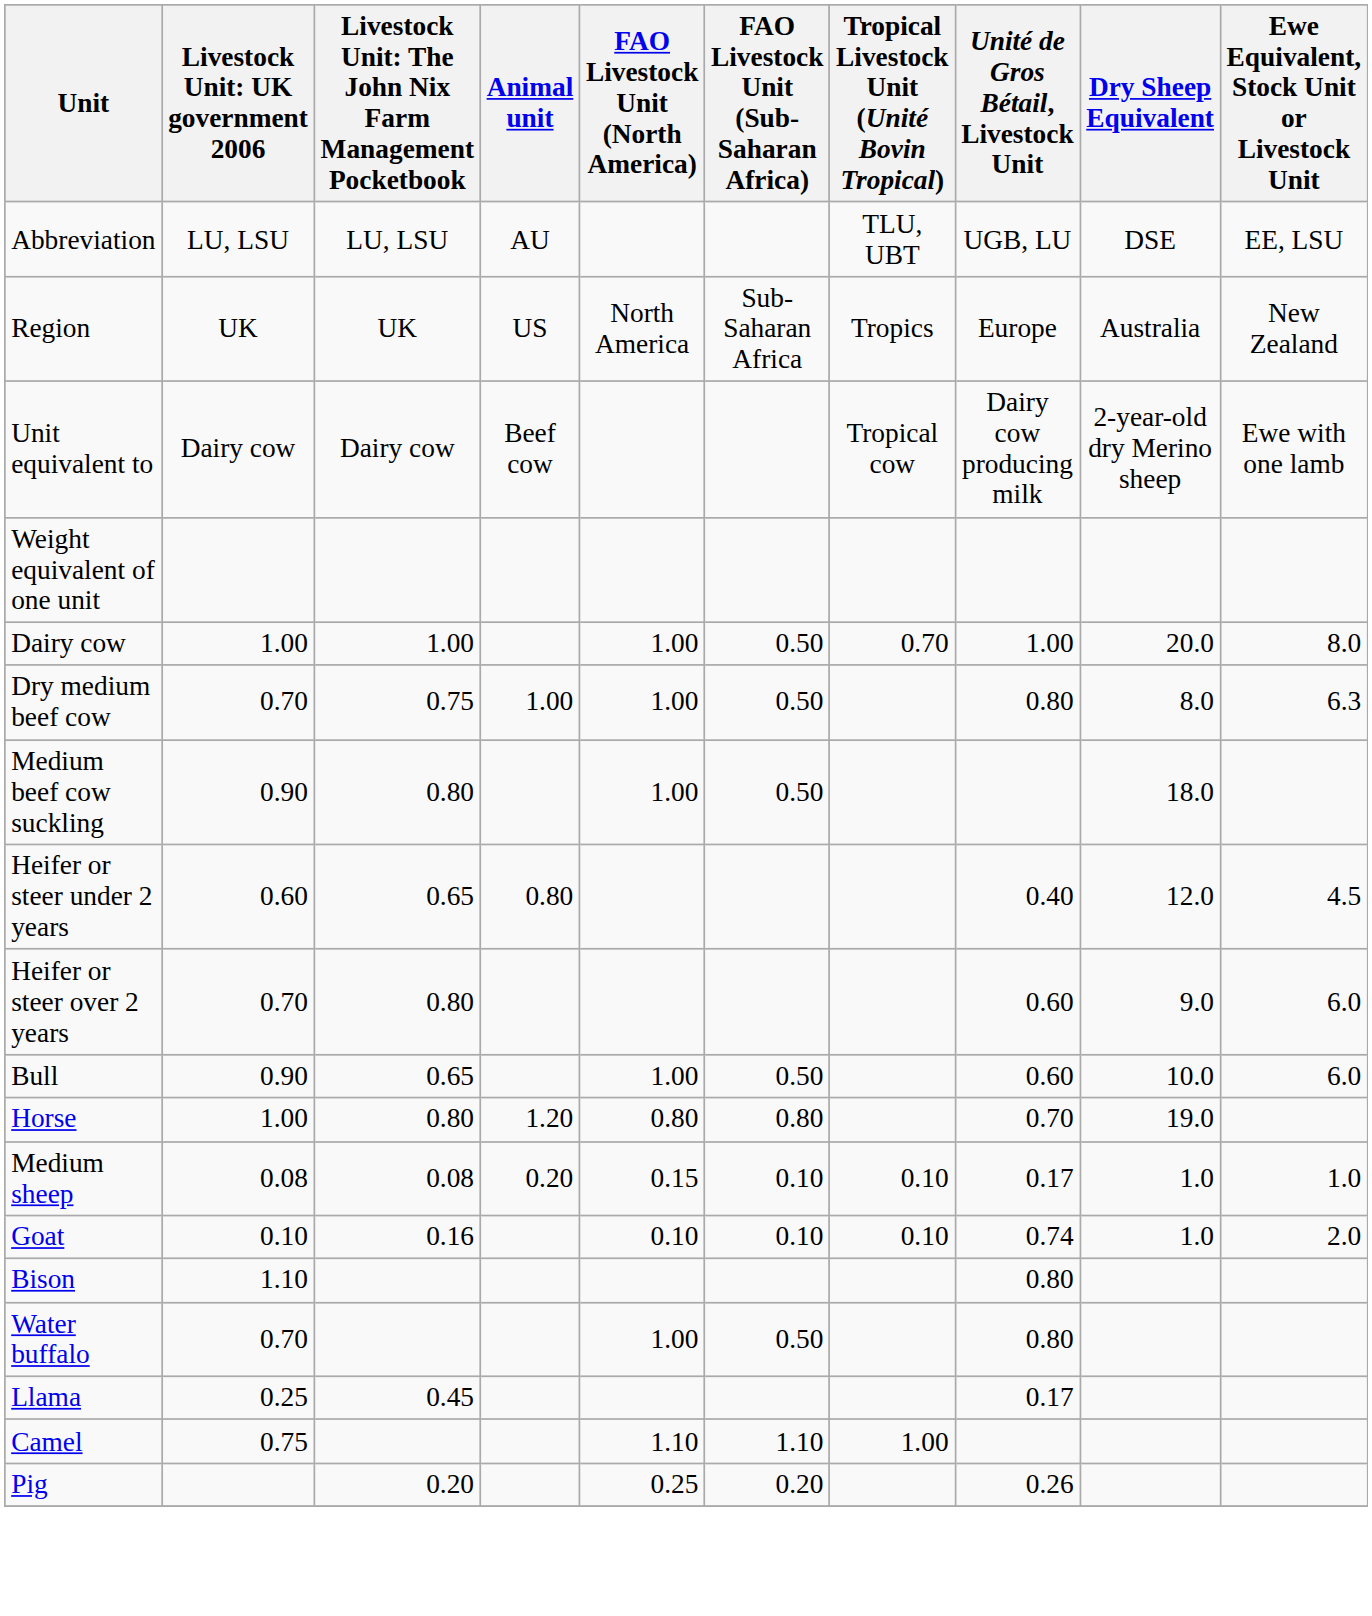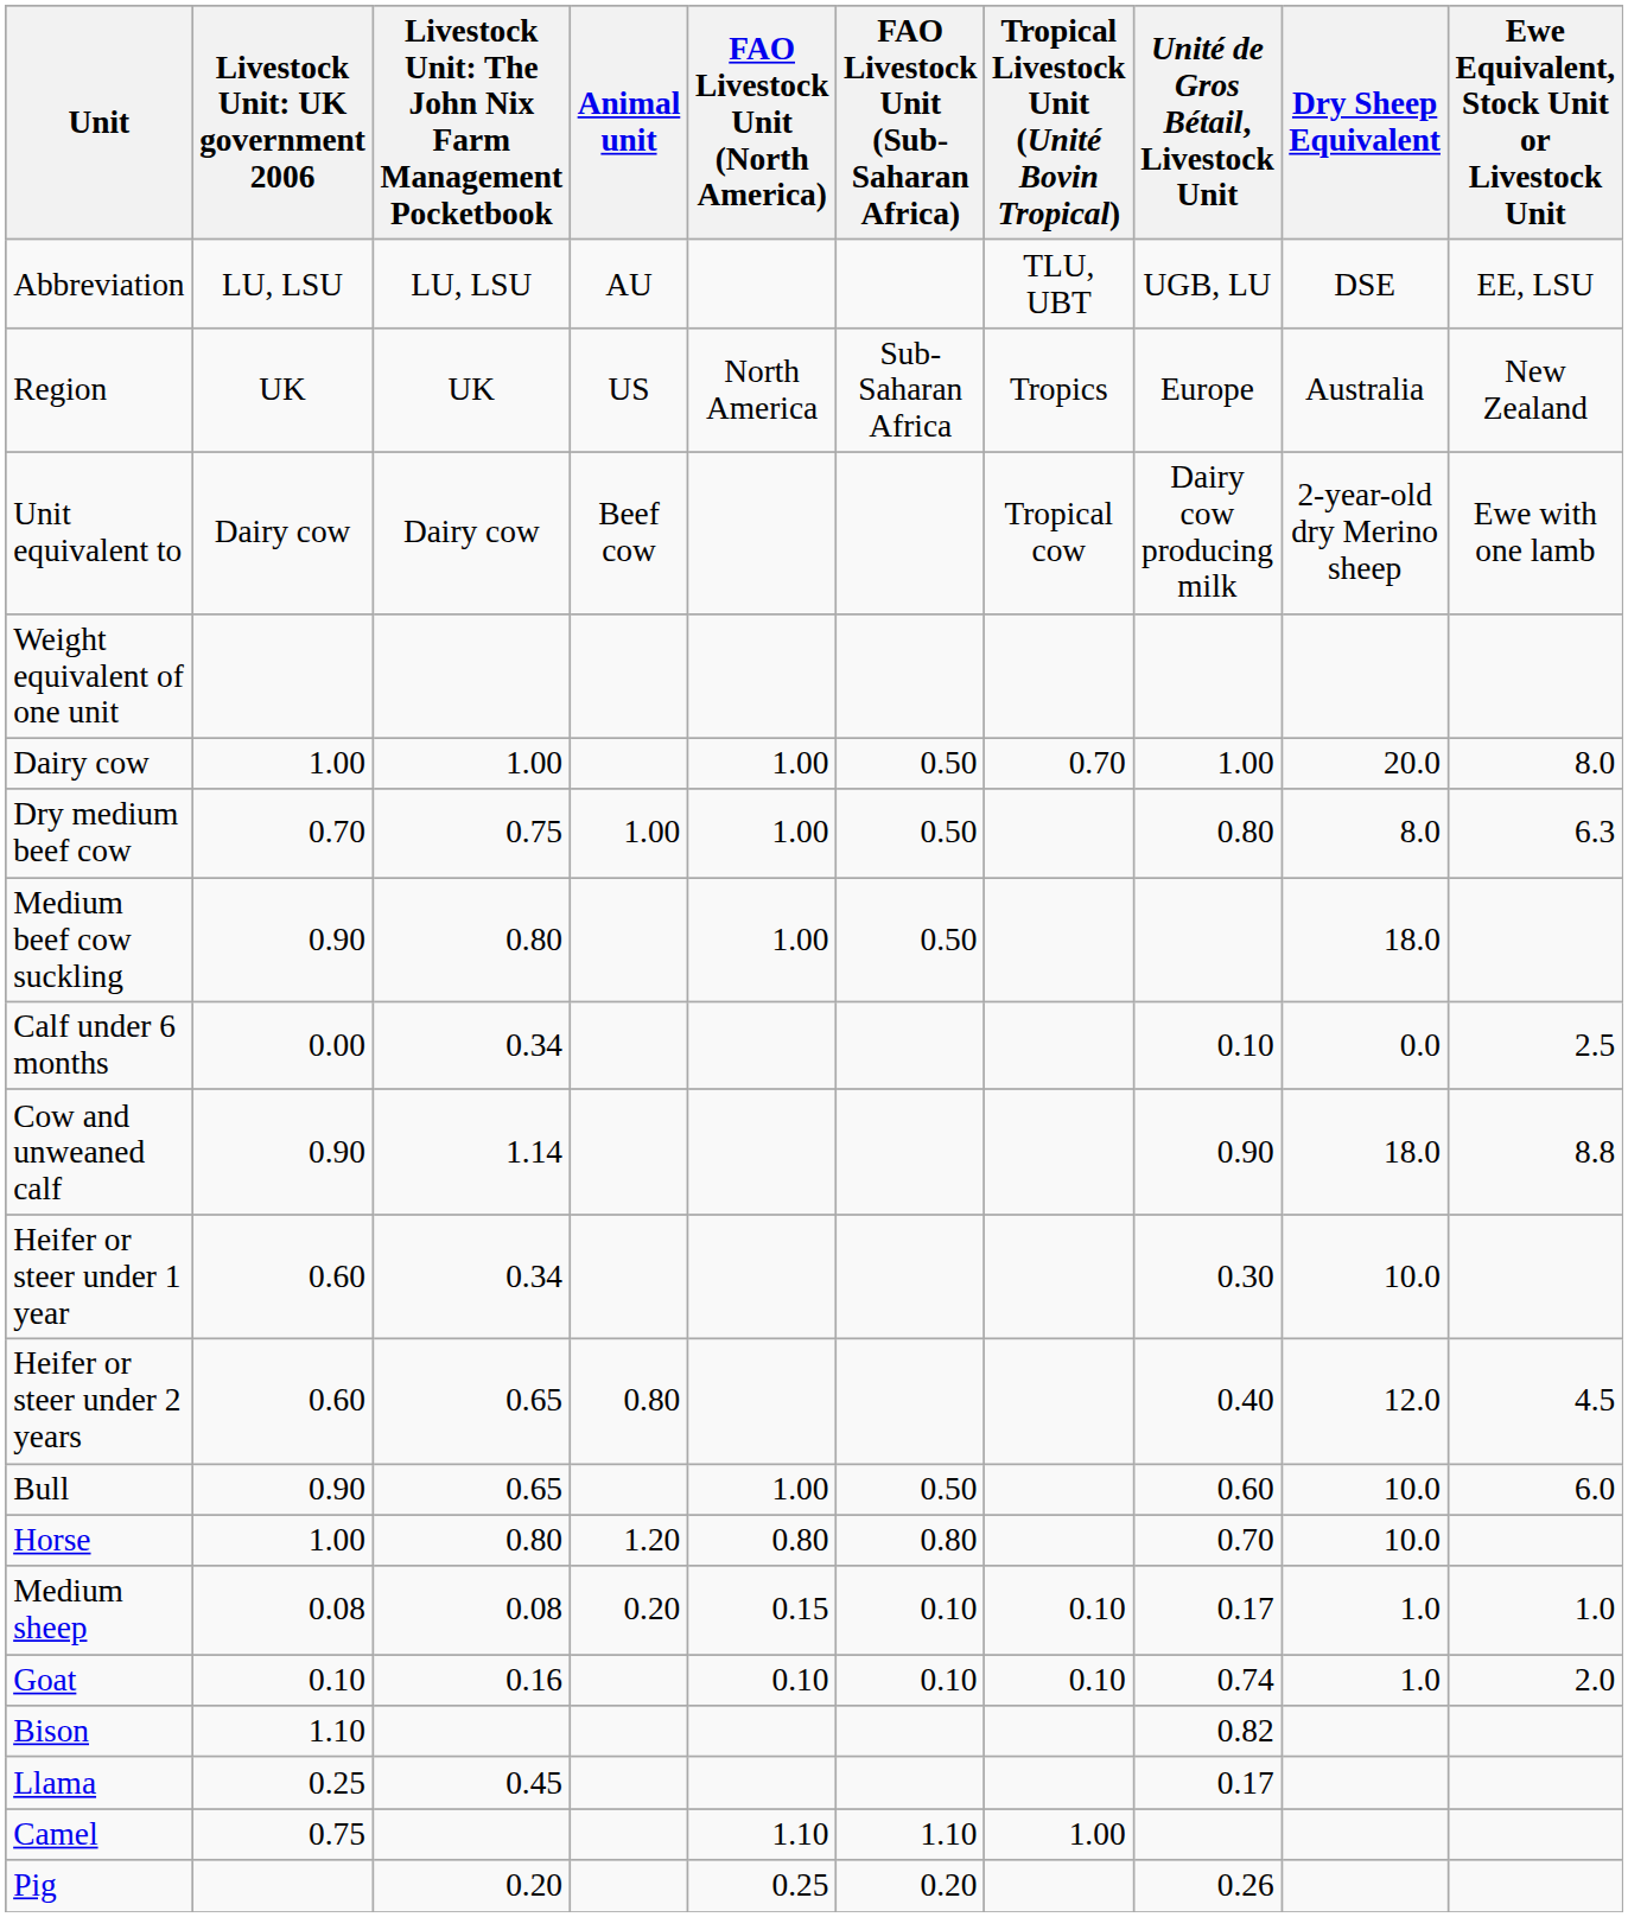+ row: Calf under 6 months | 0.00 | 0.34 | 0.10 | 0.0 | 2.5
+ row: Cow and unweaned calf | 0.90 | 1.14 | 0.90 | 18.0 | 8.8
+ row: Heifer or steer under 1 year | 0.60 | 0.34 | 0.30 | 10.0
- row: Heifer or steer over 2 years | 0.70 | 0.80 | 0.60 | 9.0 | 6.0
Horse | Dry Sheep Equivalent: 19.0 -> 10.0
Bison | Unité de Gros Bétail, Livestock Unit: 0.80 -> 0.82
- row: Water buffalo | 0.70 | 1.00 | 0.50 | 0.80
